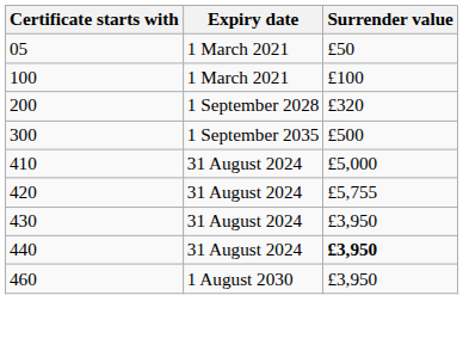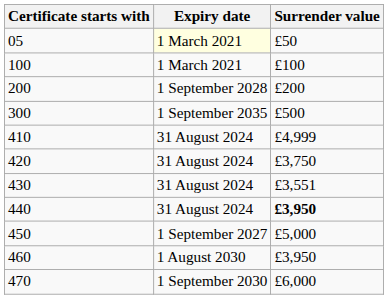05 | Expiry date: no background -> lightyellow background
200 | Surrender value: £320 -> £200
410 | Surrender value: £5,000 -> £4,999
420 | Surrender value: £5,755 -> £3,750
430 | Surrender value: £3,950 -> £3,551
+ row: 450 | 1 September 2027 | £5,000
+ row: 470 | 1 September 2030 | £6,000
